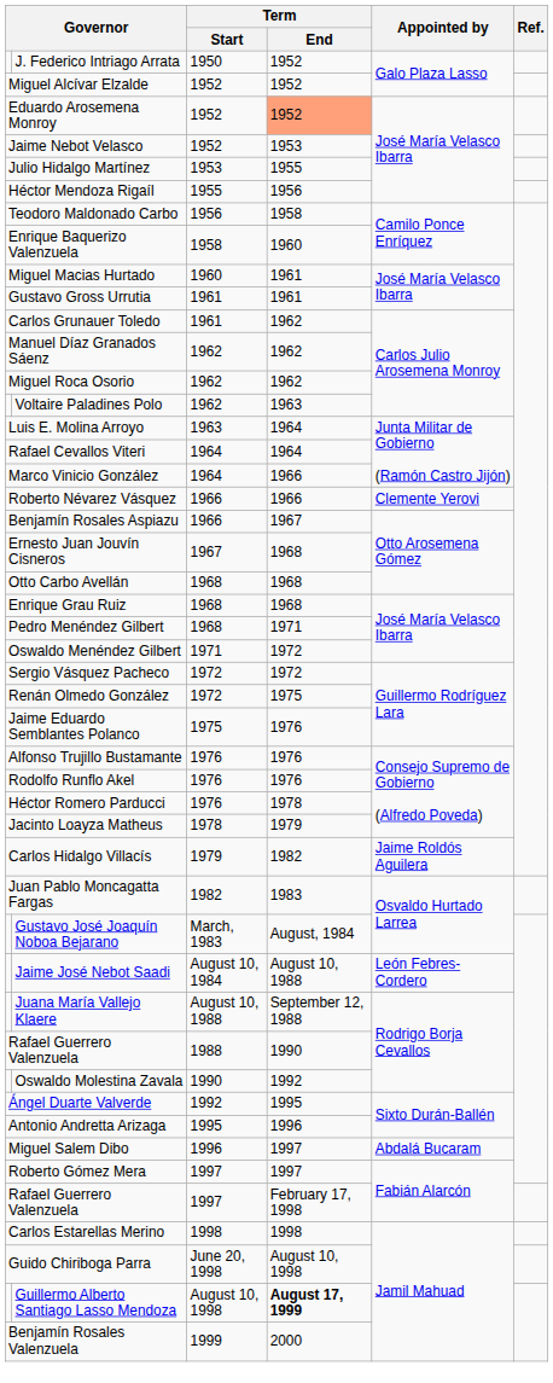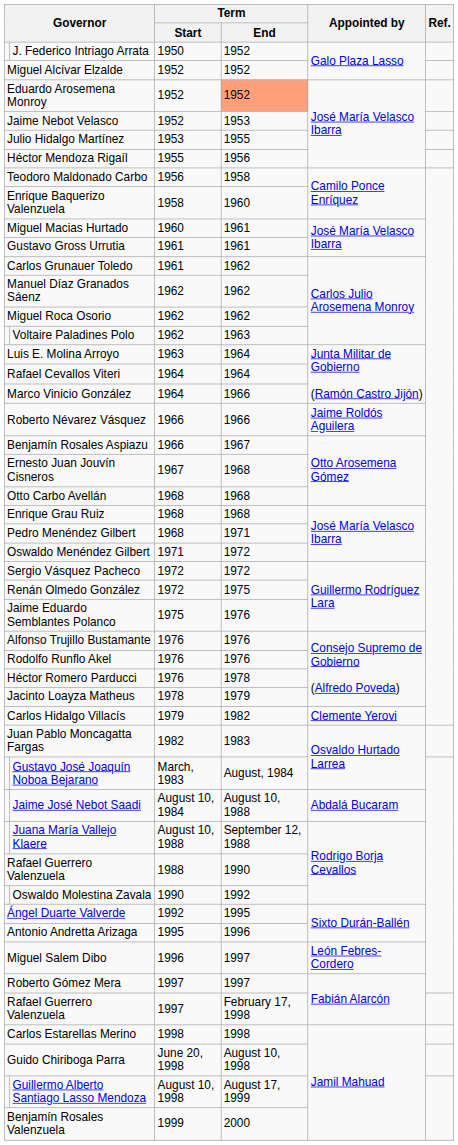Roberto Névarez Vásquez | Appointed by: Clemente Yerovi -> Jaime Roldós Aguilera
Carlos Hidalgo Villacís | Appointed by: Jaime Roldós Aguilera -> Clemente Yerovi
Jaime José Nebot Saadi | Appointed by: León Febres-Cordero -> Abdalá Bucaram
Miguel Salem Dibo | Appointed by: Abdalá Bucaram -> León Febres-Cordero
Guillermo Alberto Santiago Lasso Mendoza | Term / End: bold -> normal
